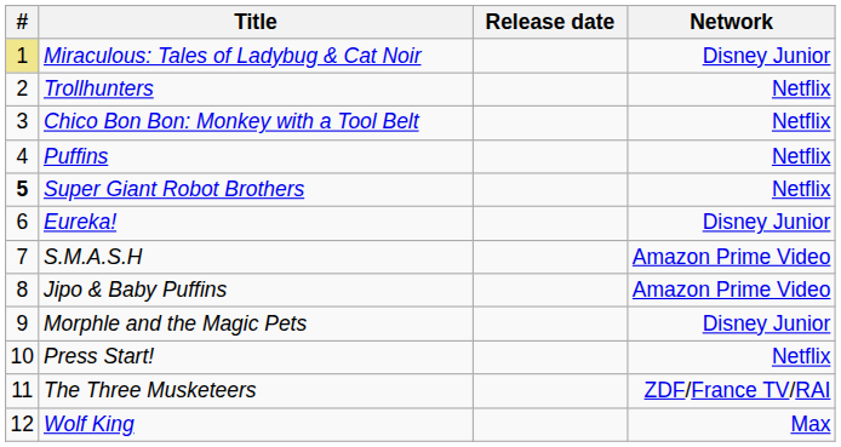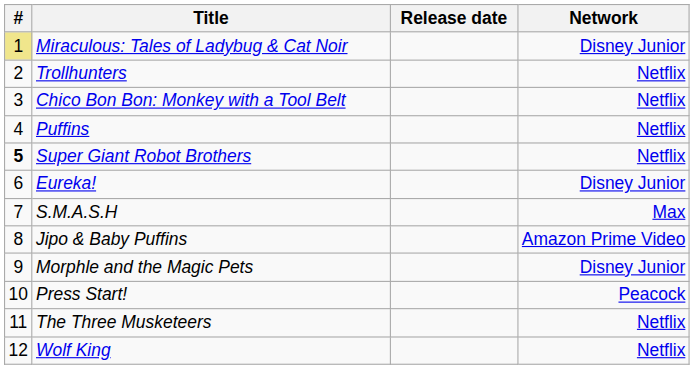S.M.A.S.H | Network: Amazon Prime Video -> Max
Press Start! | Network: Netflix -> Peacock
The Three Musketeers | Network: ZDF/France TV/RAI -> Netflix
Wolf King | Network: Max -> Netflix
